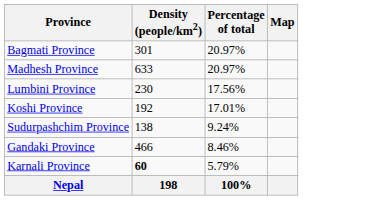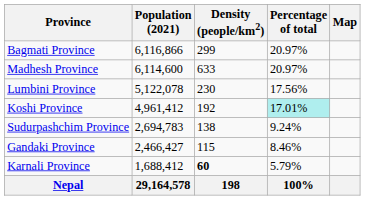+ column: Population (2021) | 6,116,866 | 6,114,600 | 5,122,078 | 4,961,412 | 2,694,783 | 2,466,427 | 1,688,412 | 29,164,578
Bagmati Province | Density (people/km2): 301 -> 299
Koshi Province | Percentage of total: no background -> paleturquoise background
Gandaki Province | Density (people/km2): 466 -> 115
